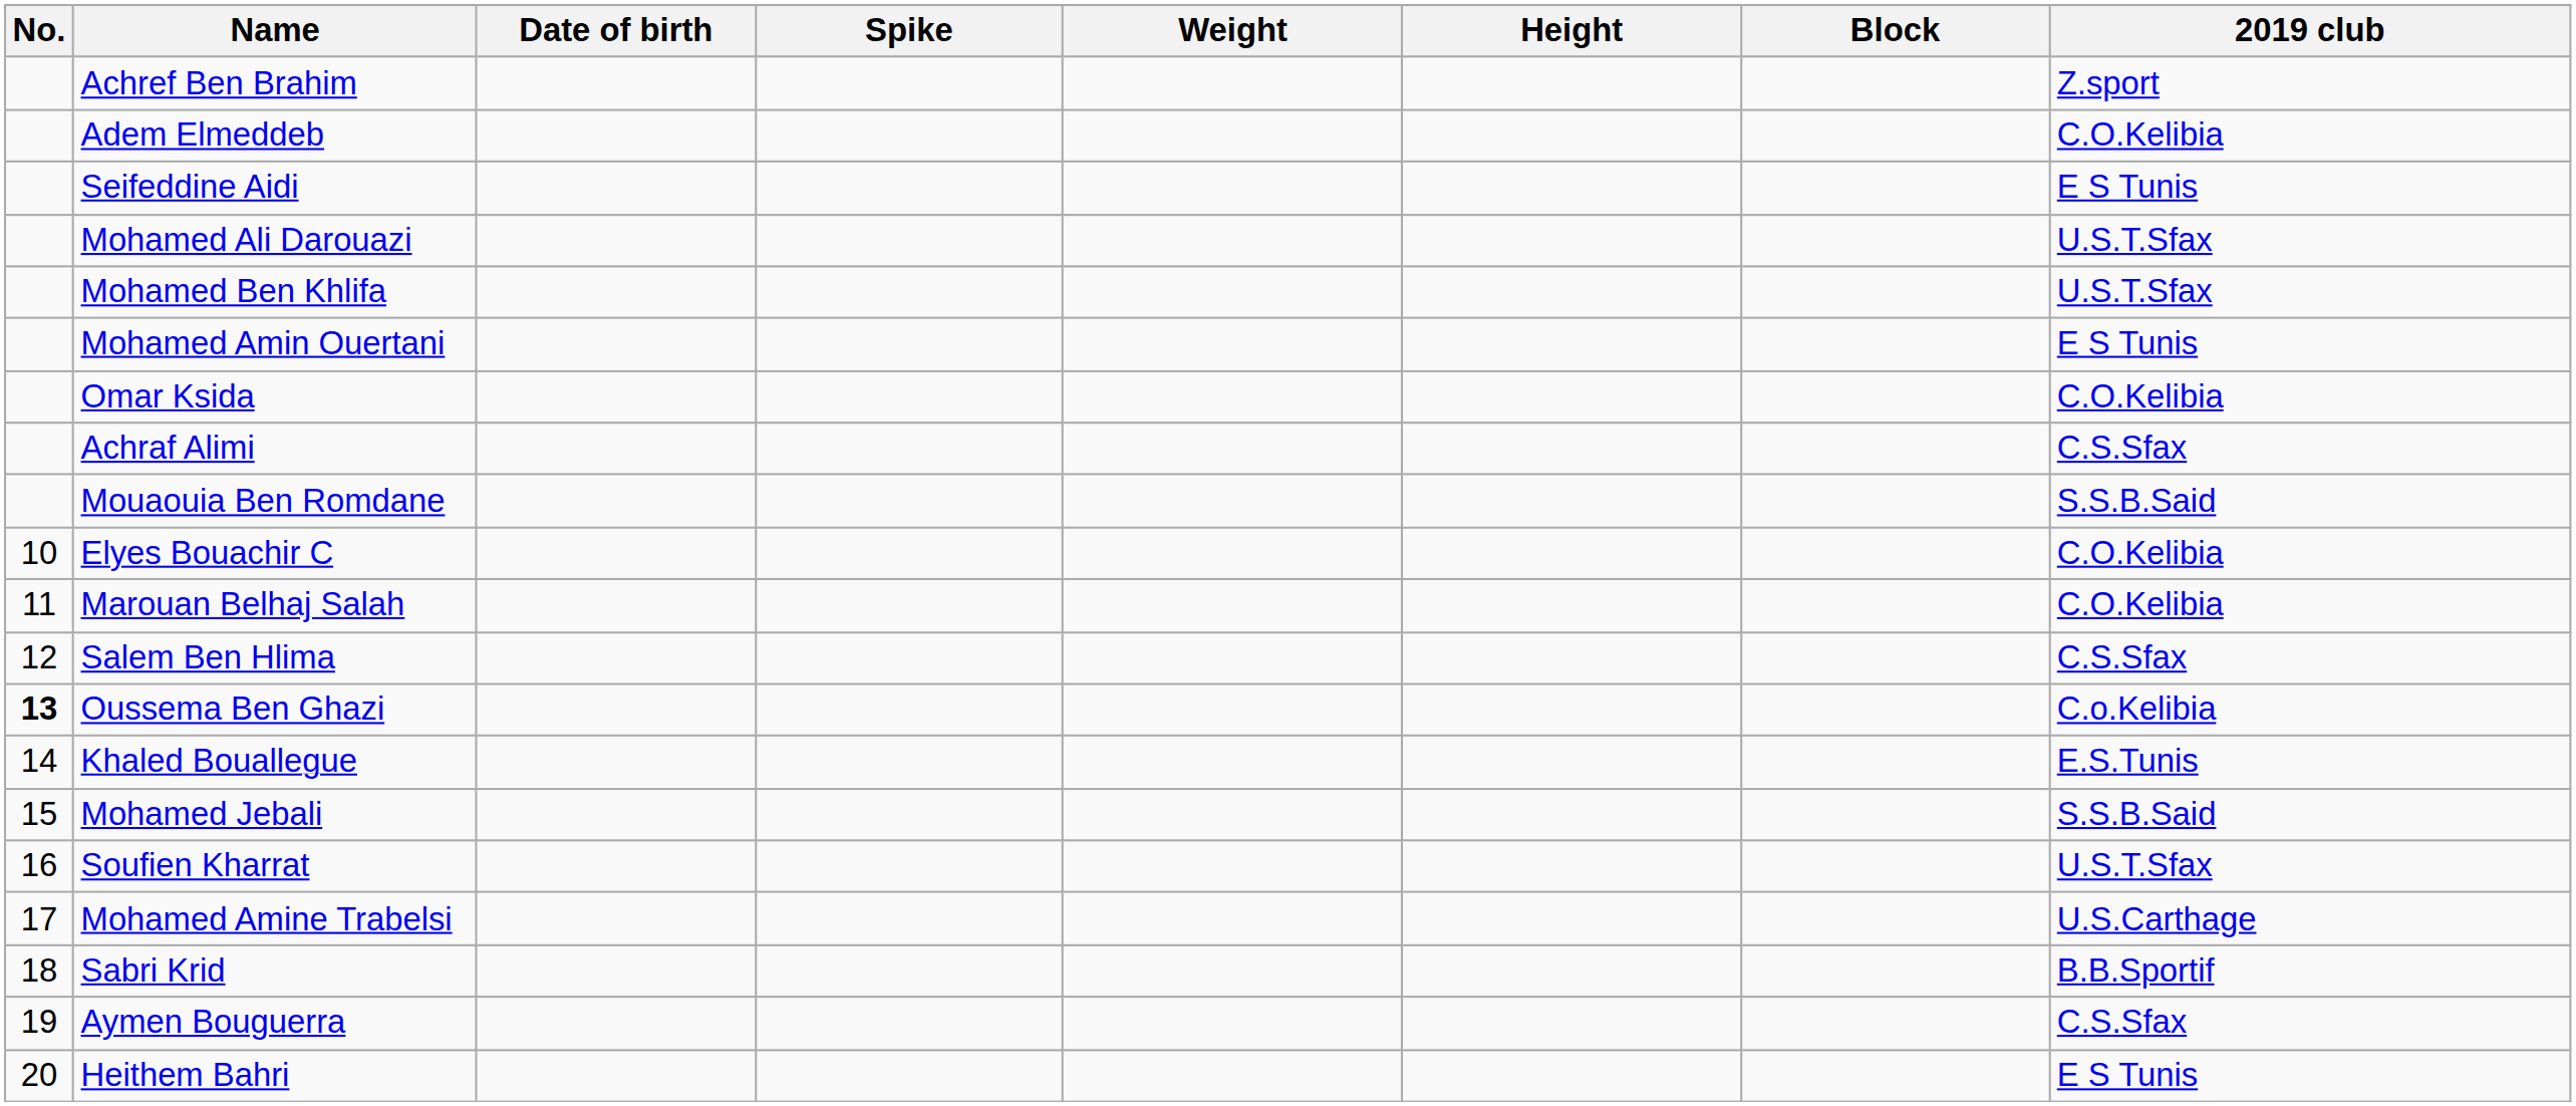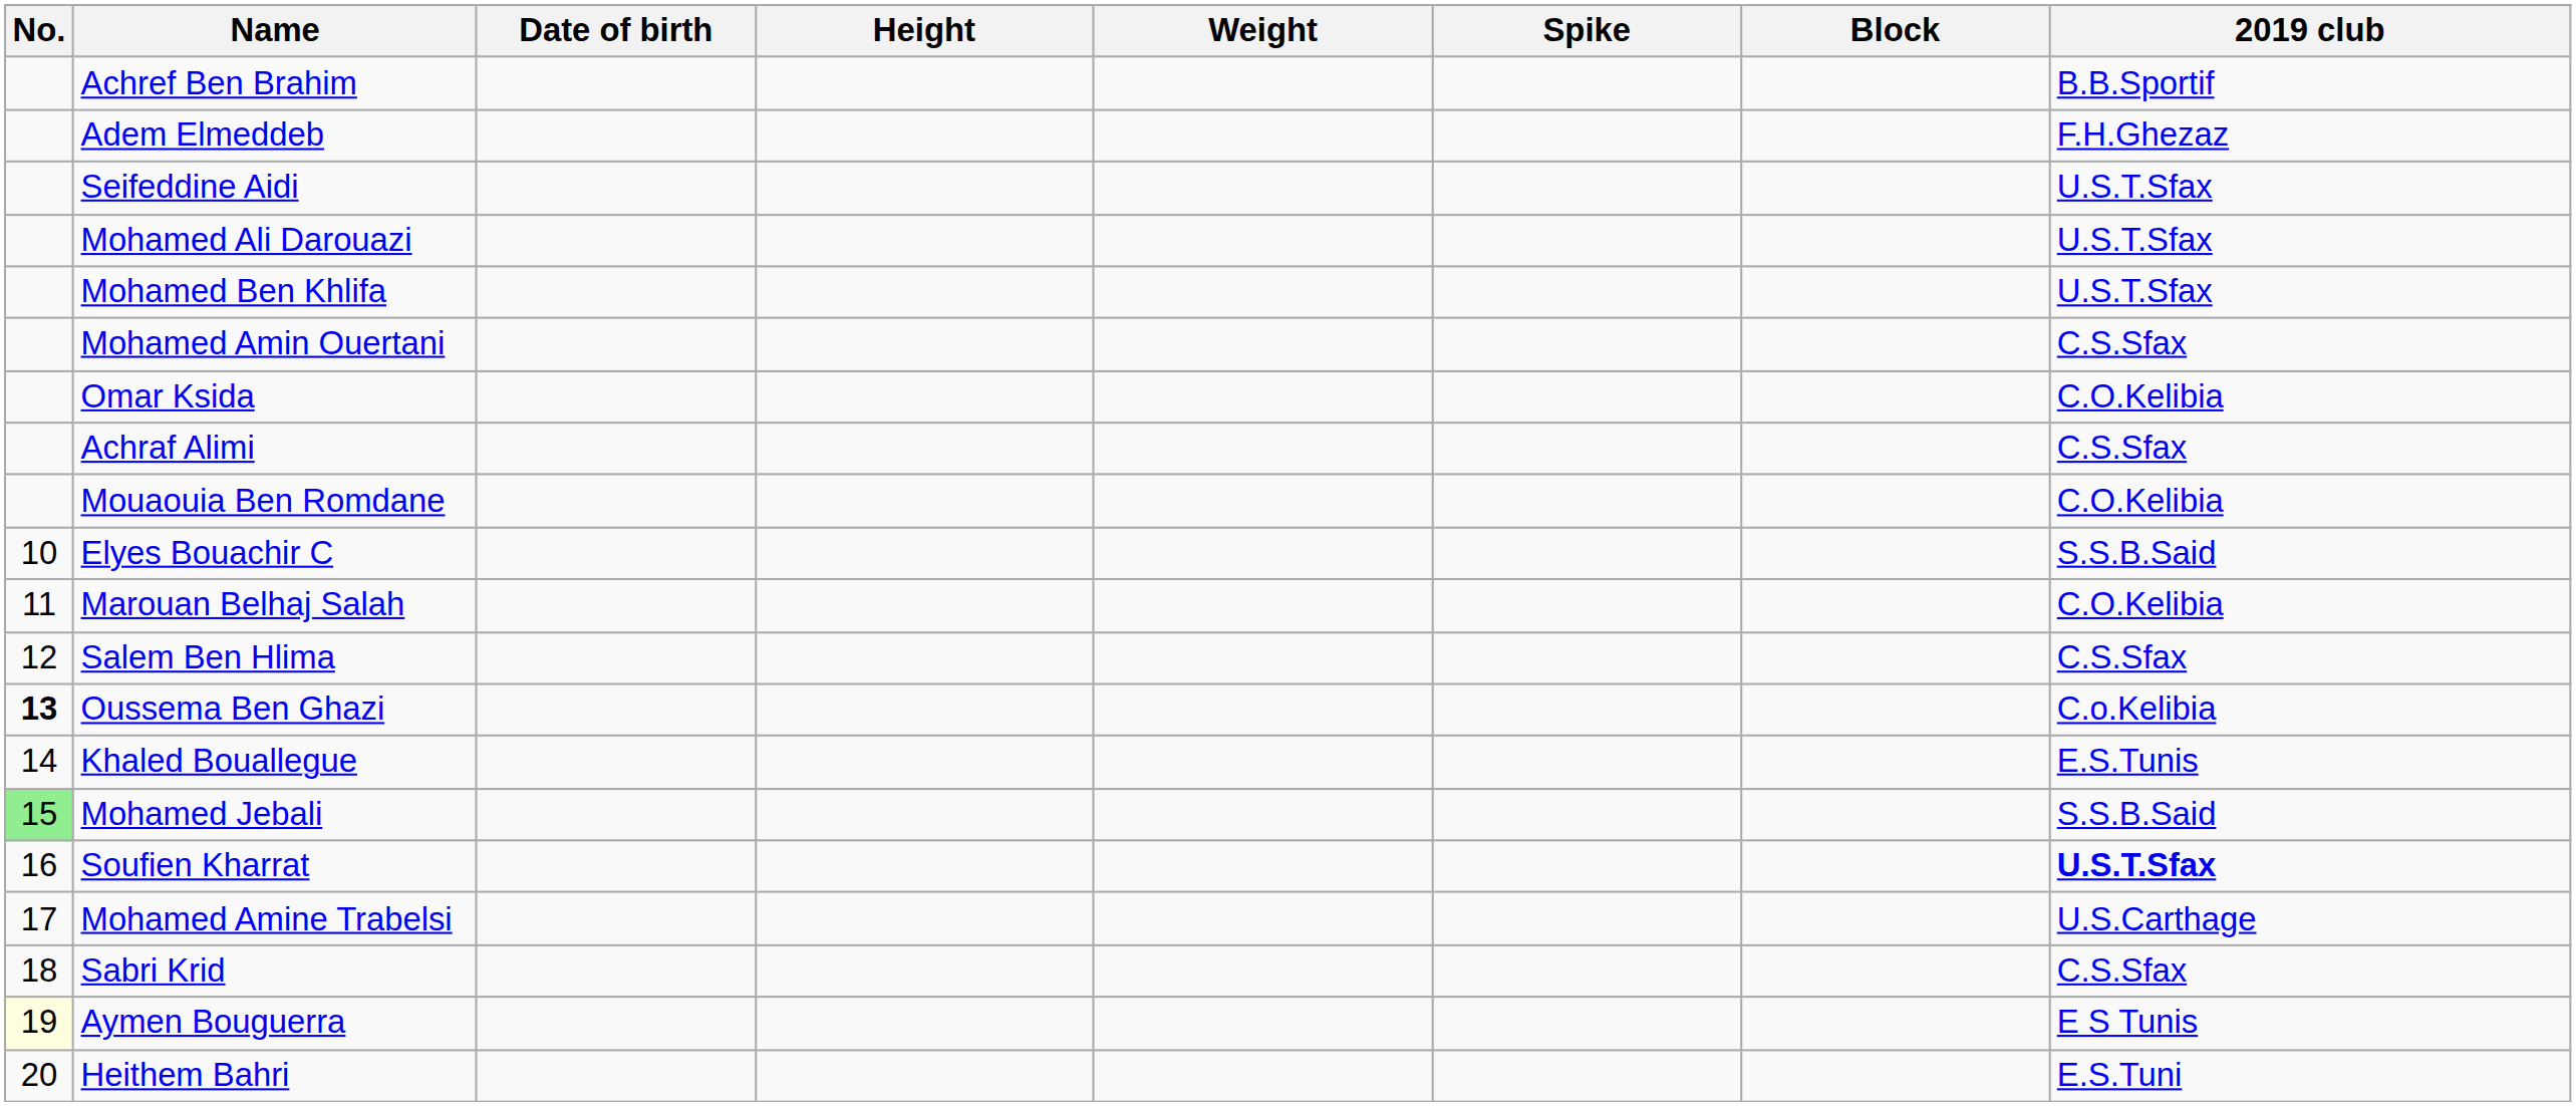columns swapped: Height <-> Spike
Achref Ben Brahim | 2019 club: Z.sport -> B.B.Sportif
Adem Elmeddeb | 2019 club: C.O.Kelibia -> F.H.Ghezaz
Seifeddine Aidi | 2019 club: E S Tunis -> U.S.T.Sfax
Mohamed Amin Ouertani | 2019 club: E S Tunis -> C.S.Sfax
Mouaouia Ben Romdane | 2019 club: S.S.B.Said -> C.O.Kelibia
Elyes Bouachir C | 2019 club: C.O.Kelibia -> S.S.B.Said
Mohamed Jebali | No.: no background -> lightgreen background
Soufien Kharrat | 2019 club: normal -> bold
Sabri Krid | 2019 club: B.B.Sportif -> C.S.Sfax
Aymen Bouguerra | No.: no background -> lightyellow background
Aymen Bouguerra | 2019 club: C.S.Sfax -> E S Tunis
Heithem Bahri | 2019 club: E S Tunis -> E.S.Tuni
